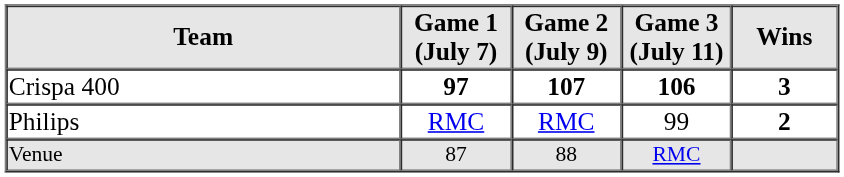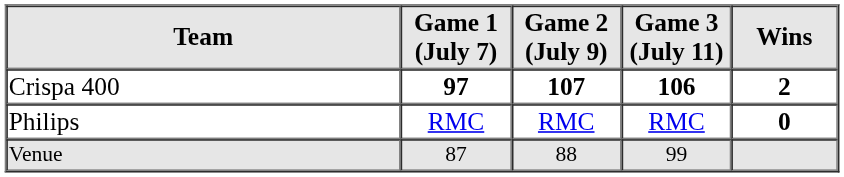Crispa 400 | Wins: 3 -> 2
Philips | Game 3 (July 11): 99 -> RMC
Philips | Wins: 2 -> 0
Venue | Game 3 (July 11): RMC -> 99
